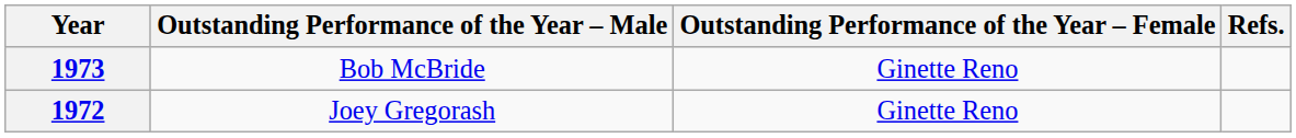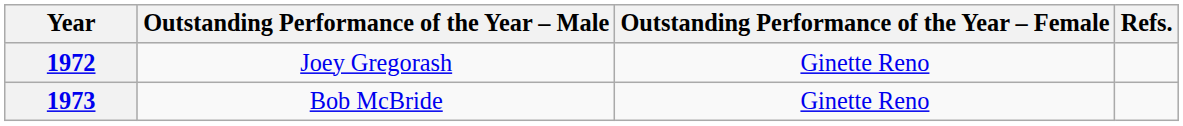rows swapped: 1972 <-> 1973
